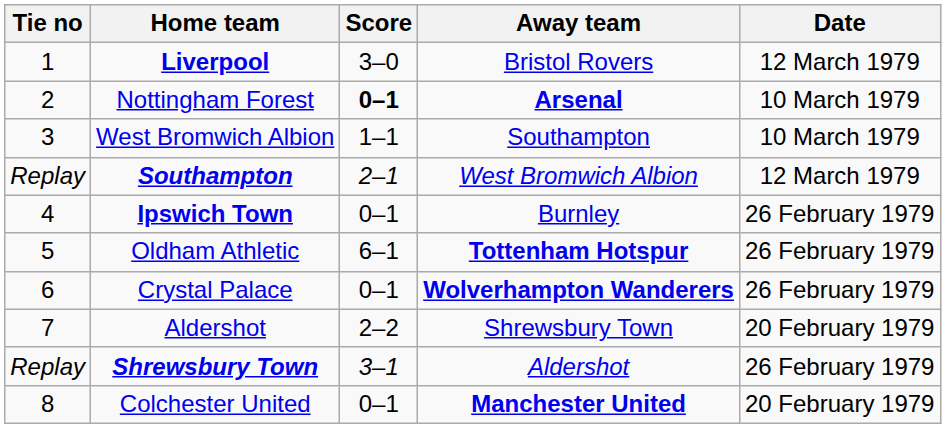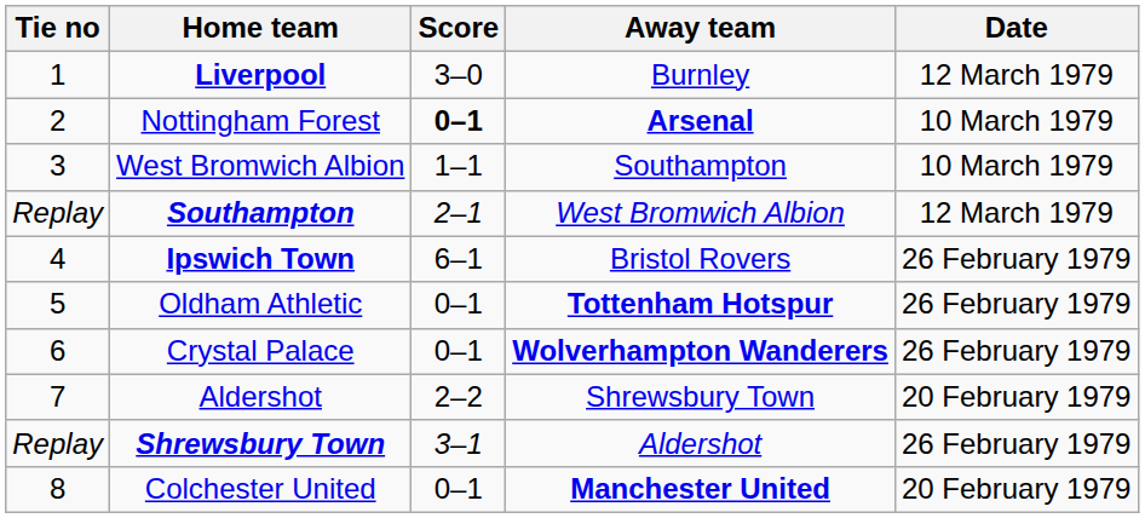Liverpool | Away team: Bristol Rovers -> Burnley
Ipswich Town | Score: 0–1 -> 6–1
Ipswich Town | Away team: Burnley -> Bristol Rovers
Oldham Athletic | Score: 6–1 -> 0–1
